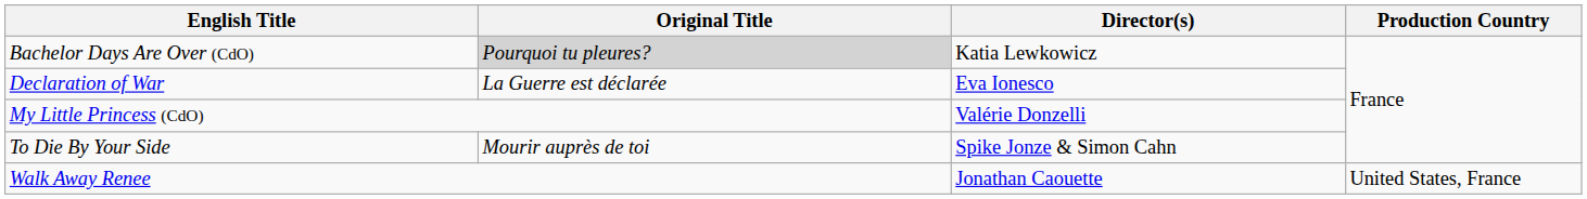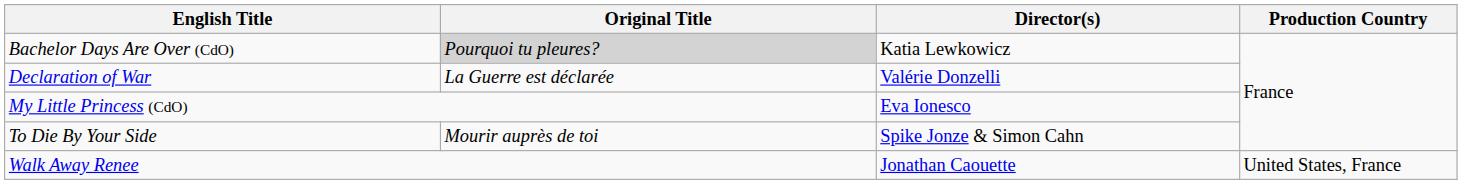Declaration of War | Director(s): Eva Ionesco -> Valérie Donzelli
My Little Princess (CdO) | Director(s): Valérie Donzelli -> Eva Ionesco
